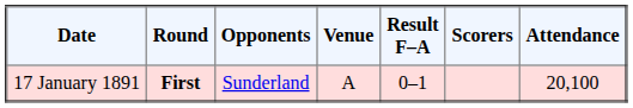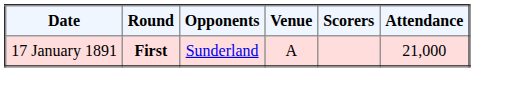- column: Result F–A | 0–1
17 January 1891 | Attendance: 20,100 -> 21,000
